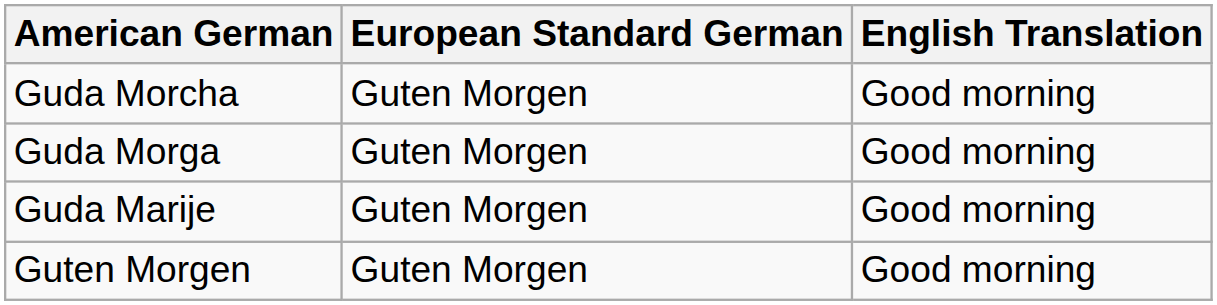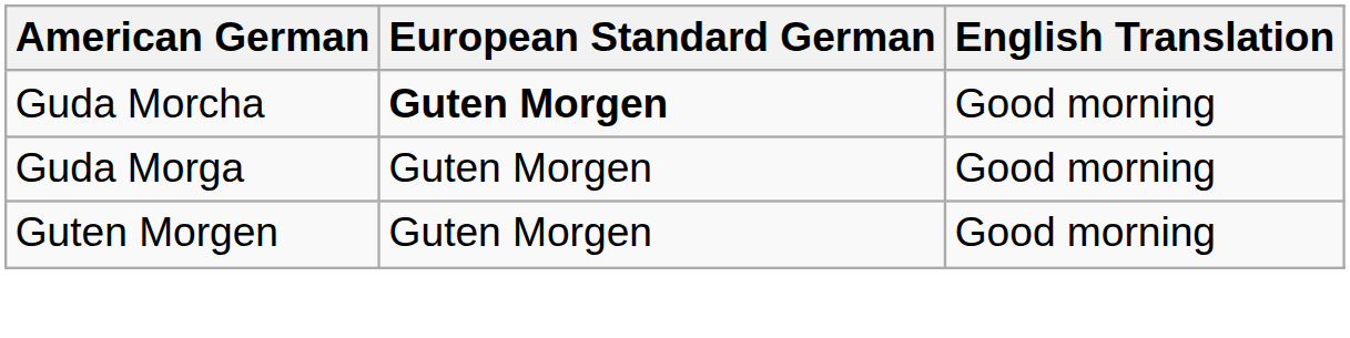Guda Morcha | European Standard German: normal -> bold
- row: Guda Marije | Guten Morgen | Good morning
